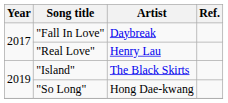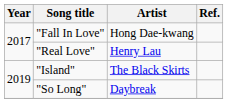"Fall In Love" | Artist: Daybreak -> Hong Dae-kwang
"So Long" | Artist: Hong Dae-kwang -> Daybreak
